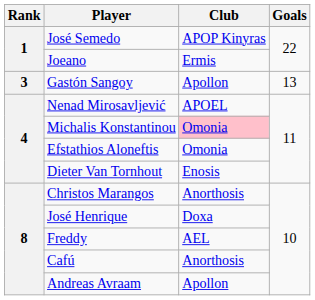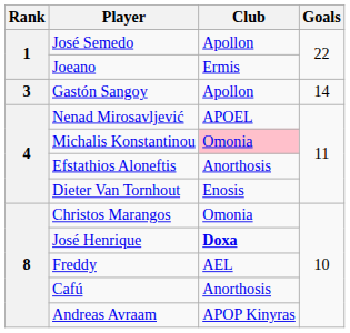José Semedo | Club: APOP Kinyras -> Apollon
Gastón Sangoy | Goals: 13 -> 14
Efstathios Aloneftis | Club: Omonia -> Anorthosis
Christos Marangos | Club: Anorthosis -> Omonia
José Henrique | Club: normal -> bold
Andreas Avraam | Club: Apollon -> APOP Kinyras
